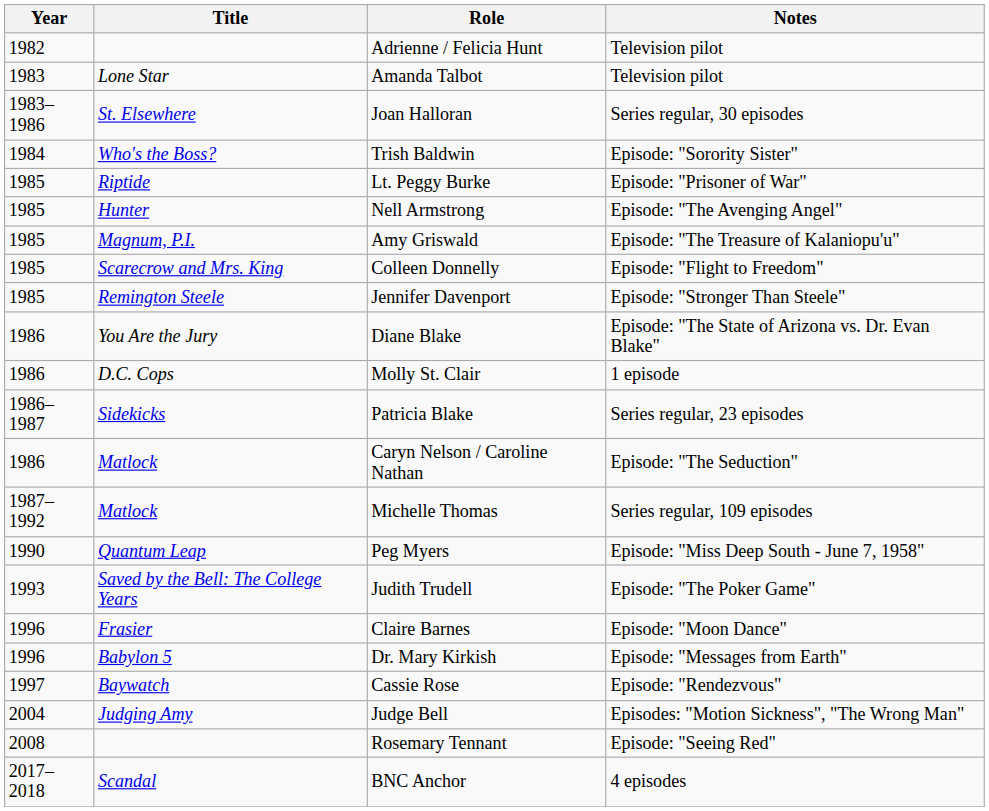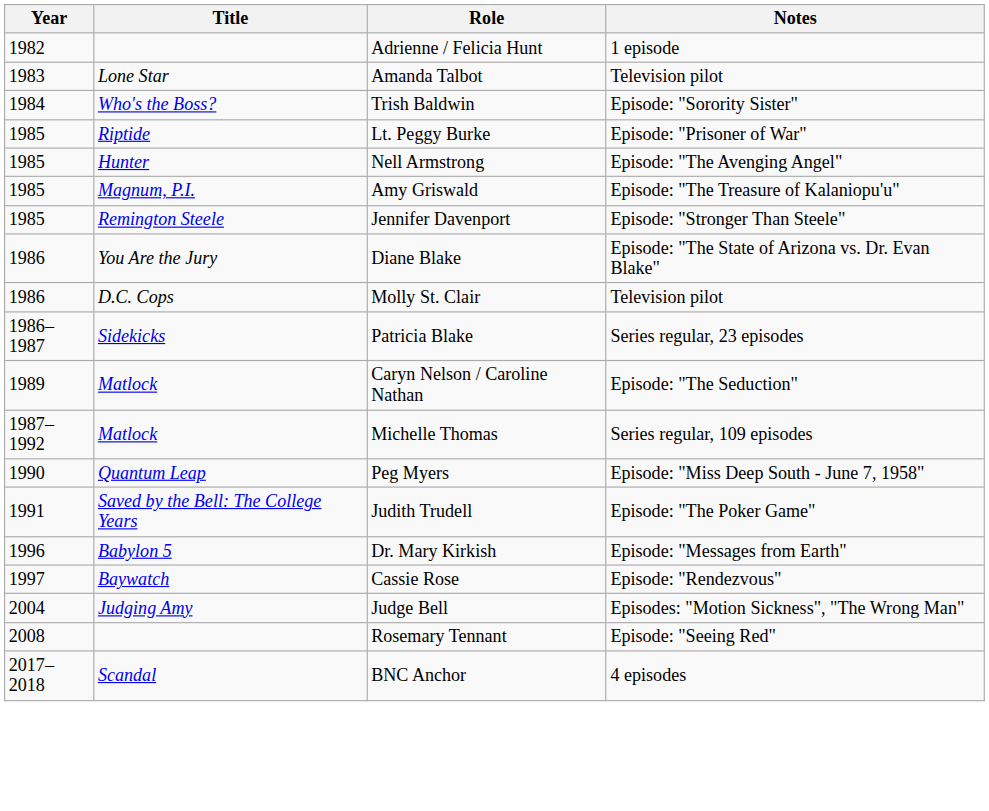Adrienne / Felicia Hunt | Notes: Television pilot -> 1 episode
- row: 1983–1986 | St. Elsewhere | Joan Halloran | Series regular, 30 episodes
- row: 1985 | Scarecrow and Mrs. King | Colleen Donnelly | Episode: "Flight to Freedom"
Molly St. Clair | Notes: 1 episode -> Television pilot
Caryn Nelson / Caroline Nathan | Year: 1986 -> 1989
Judith Trudell | Year: 1993 -> 1991
- row: 1996 | Frasier | Claire Barnes | Episode: "Moon Dance"
